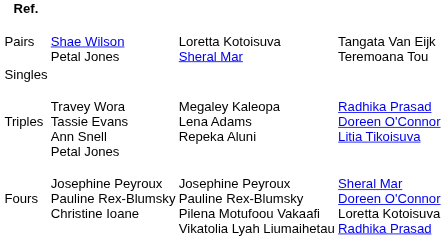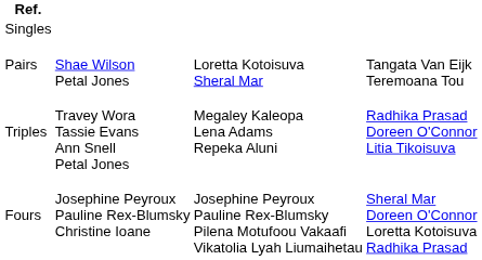rows swapped: Singles <-> Pairs
